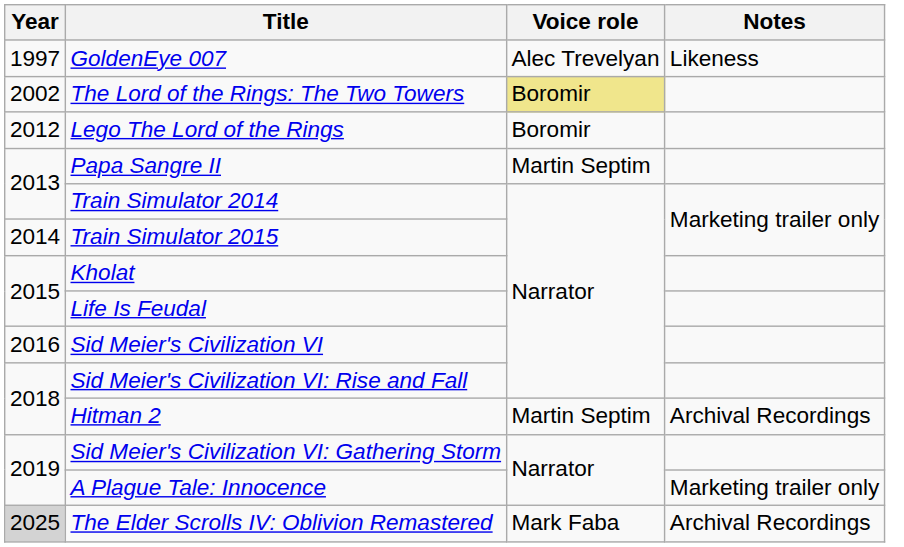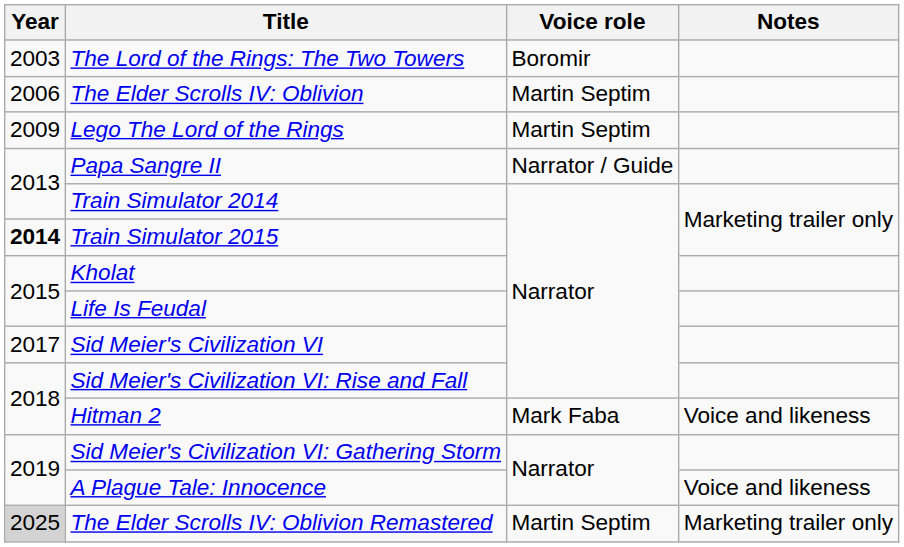- row: 1997 | GoldenEye 007 | Alec Trevelyan | Likeness
The Lord of the Rings: The Two Towers | Year: 2002 -> 2003
The Lord of the Rings: The Two Towers | Voice role: khaki background -> no background
+ row: 2006 | The Elder Scrolls IV: Oblivion | Martin Septim
Lego The Lord of the Rings | Year: 2012 -> 2009
Lego The Lord of the Rings | Voice role: Boromir -> Martin Septim
Papa Sangre II | Voice role: Martin Septim -> Narrator / Guide
Train Simulator 2015 | Year: normal -> bold
Sid Meier's Civilization VI | Year: 2016 -> 2017
Hitman 2 | Voice role: Martin Septim -> Mark Faba
Hitman 2 | Notes: Archival Recordings -> Voice and likeness
A Plague Tale: Innocence | Notes: Marketing trailer only -> Voice and likeness
The Elder Scrolls IV: Oblivion Remastered | Voice role: Mark Faba -> Martin Septim
The Elder Scrolls IV: Oblivion Remastered | Notes: Archival Recordings -> Marketing trailer only
